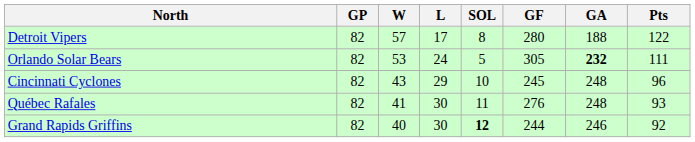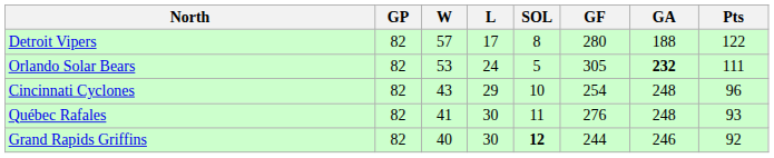Cincinnati Cyclones | GF: 245 -> 254
